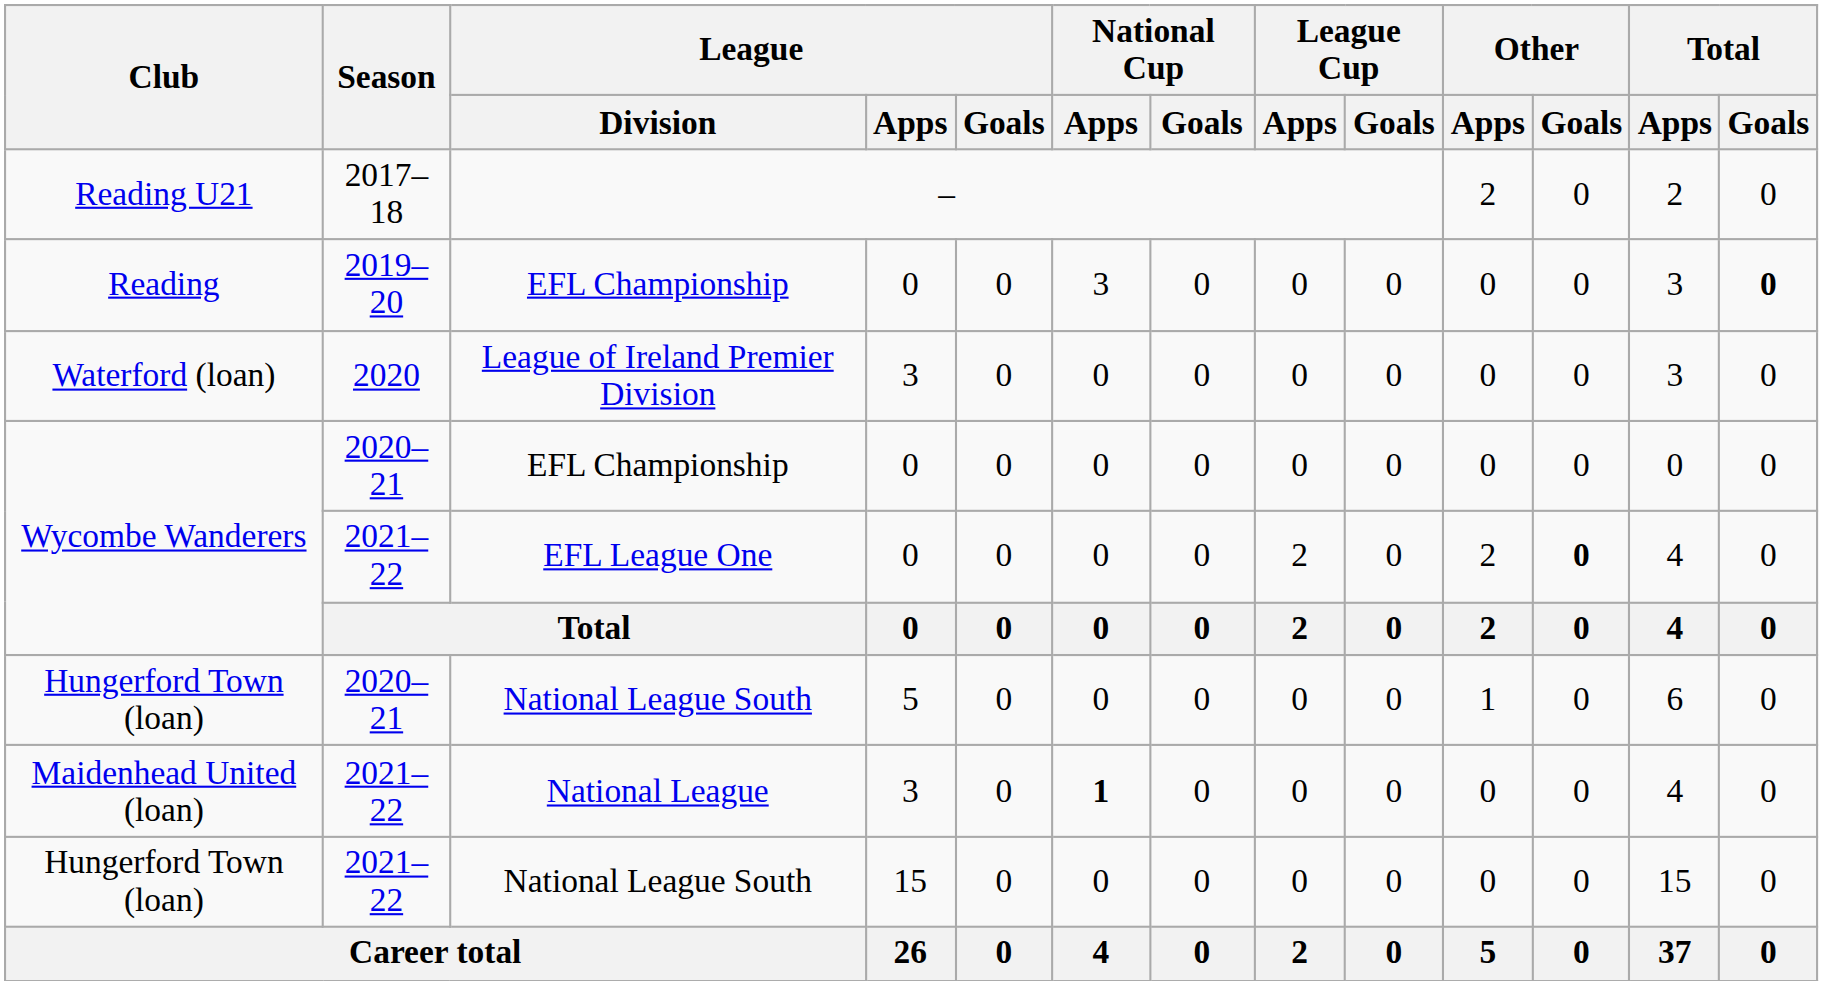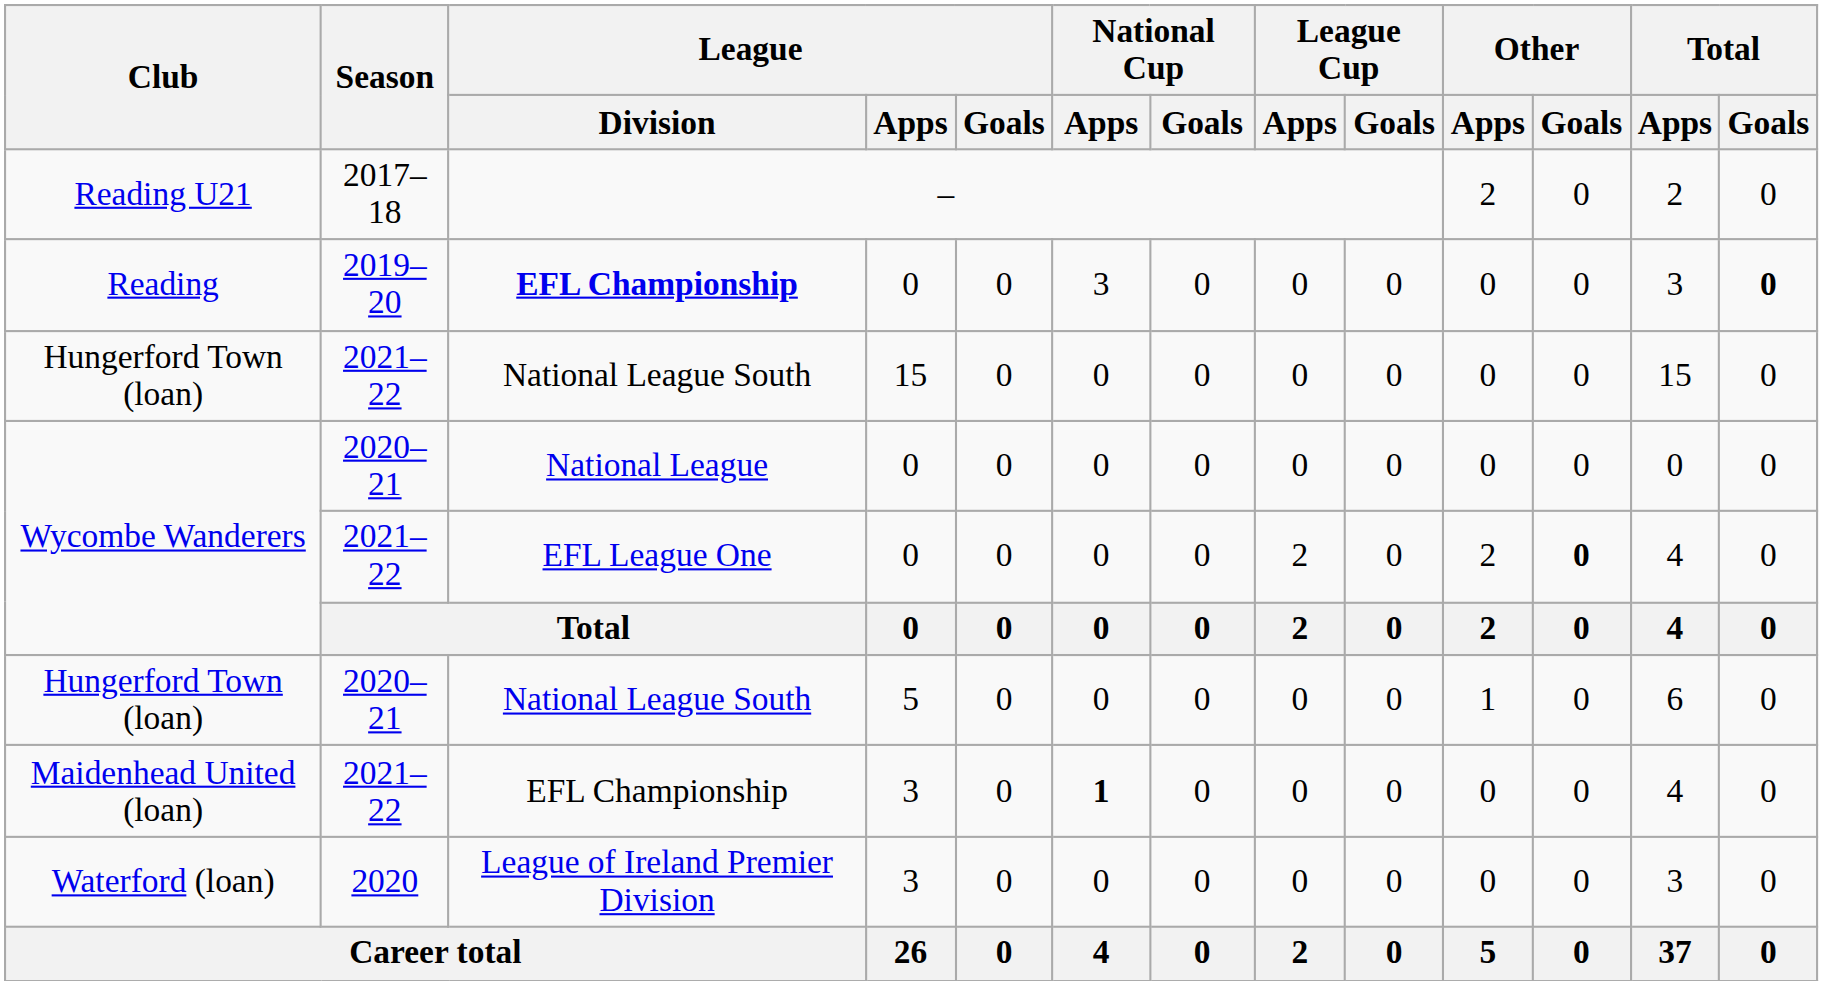Reading | League / Division: normal -> bold
rows swapped: Waterford (loan) <-> Hungerford Town (loan) / 2021–22
Wycombe Wanderers / 2020–21 | League / Division: EFL Championship -> National League
Maidenhead United (loan) | League / Division: National League -> EFL Championship
